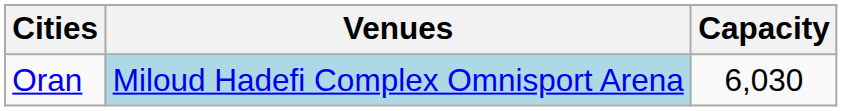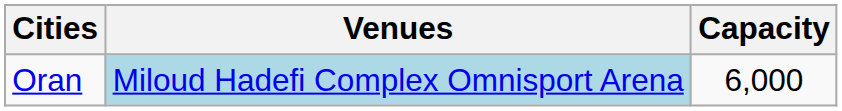Oran | Capacity: 6,030 -> 6,000
